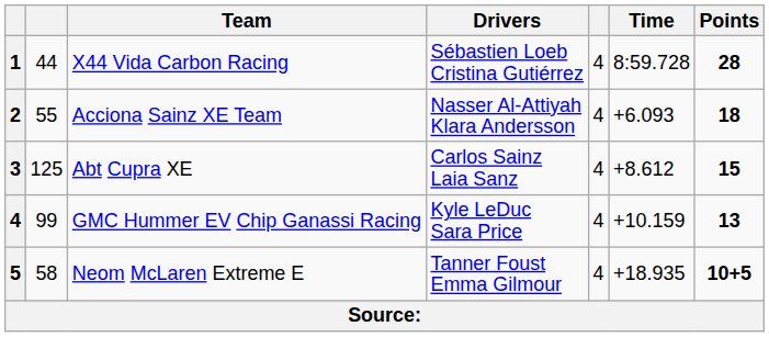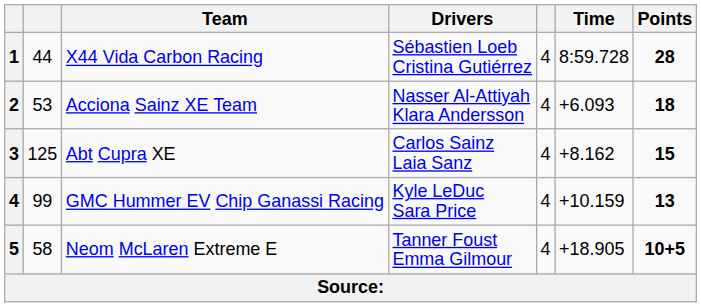Acciona Sainz XE Team | column 2: 55 -> 53
Abt Cupra XE | Time: +8.612 -> +8.162
Neom McLaren Extreme E | Time: +18.935 -> +18.905
